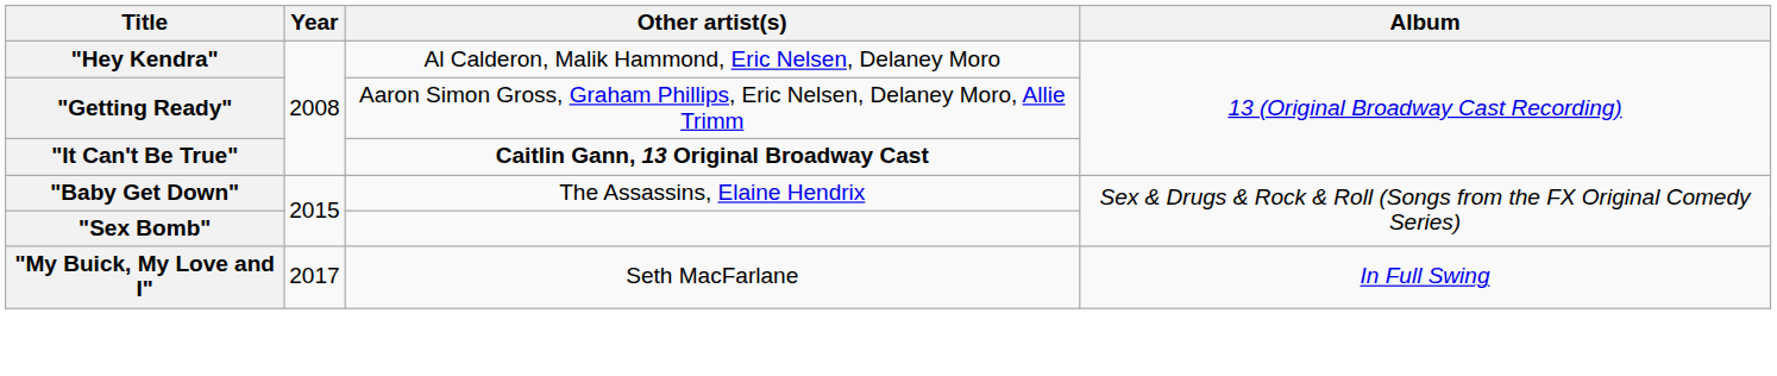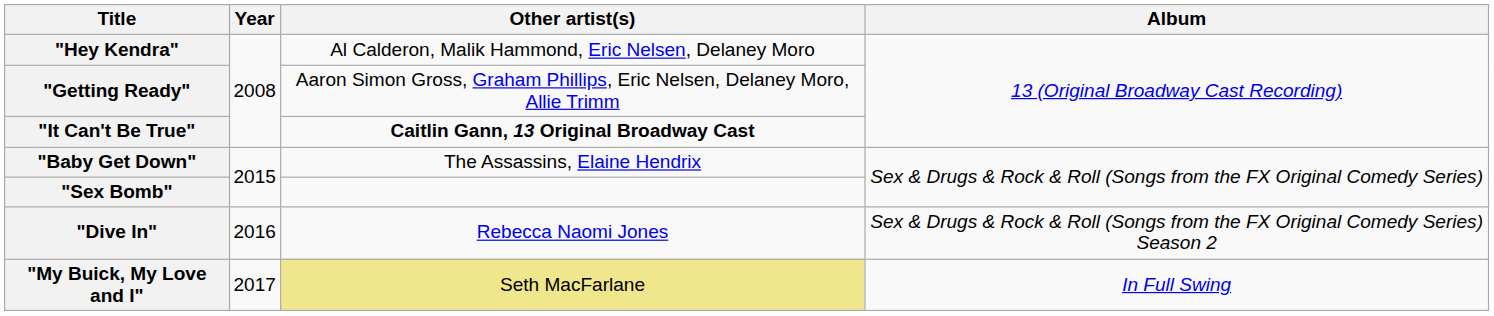+ row: "Dive In" | 2016 | Rebecca Naomi Jones | Sex & Drugs & Rock & Roll (Songs from the FX Original Comedy Series) Season 2
"My Buick, My Love and I" | Other artist(s): no background -> khaki background
